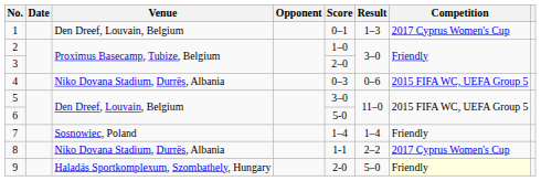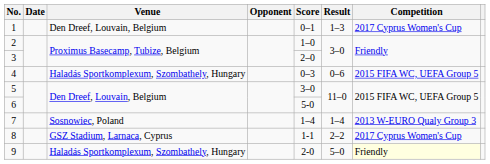4 | Venue: Niko Dovana Stadium, Durrës, Albania -> Haladás Sportkomplexum, Szombathely, Hungary
7 | Competition: Friendly -> 2013 W-EURO Qualy Group 3
8 | Venue: Niko Dovana Stadium, Durrës, Albania -> GSZ Stadium, Larnaca, Cyprus
